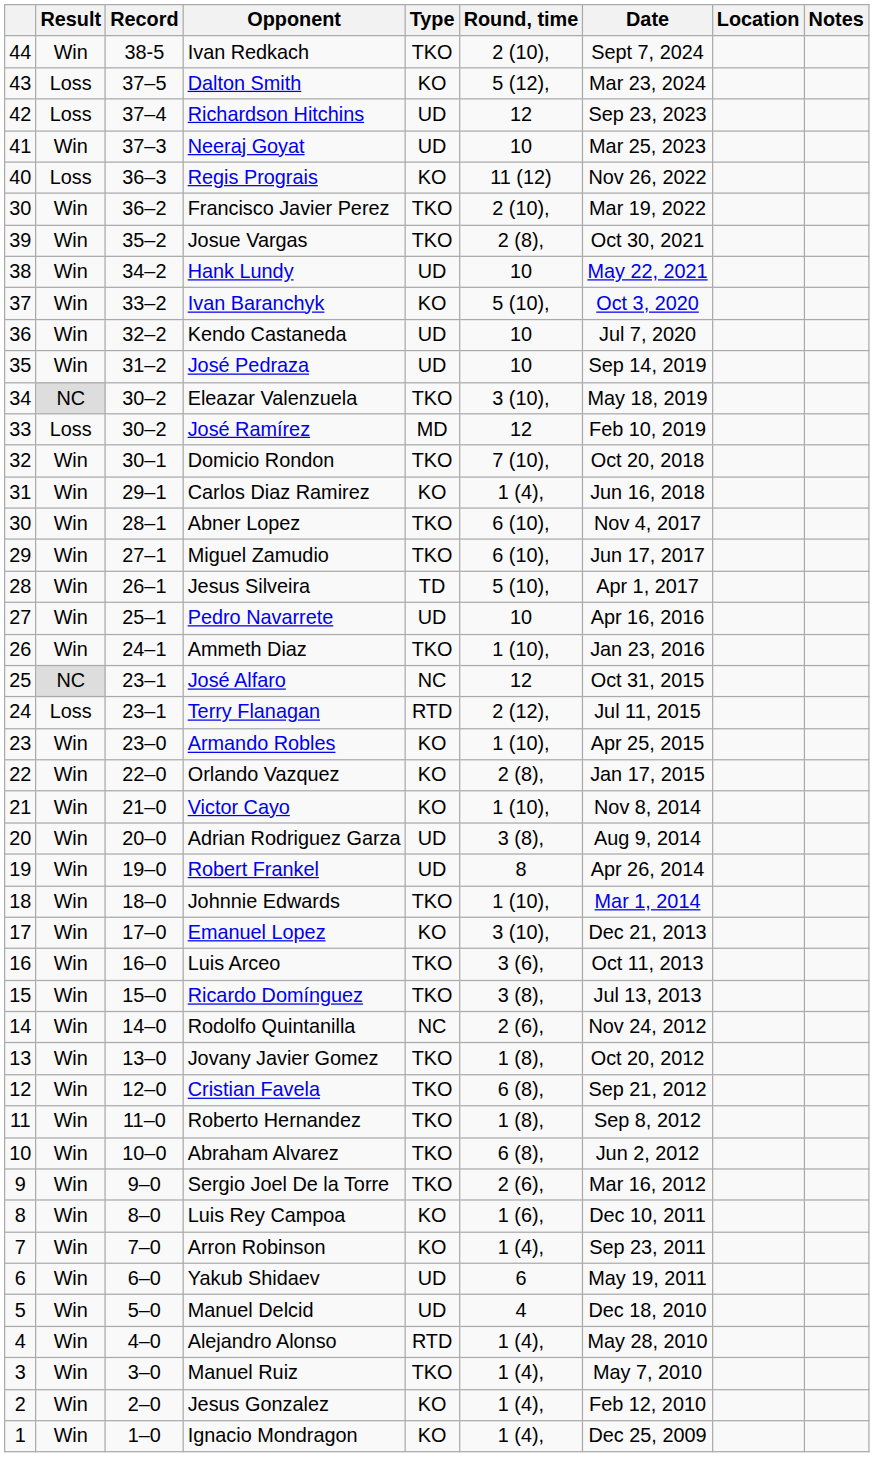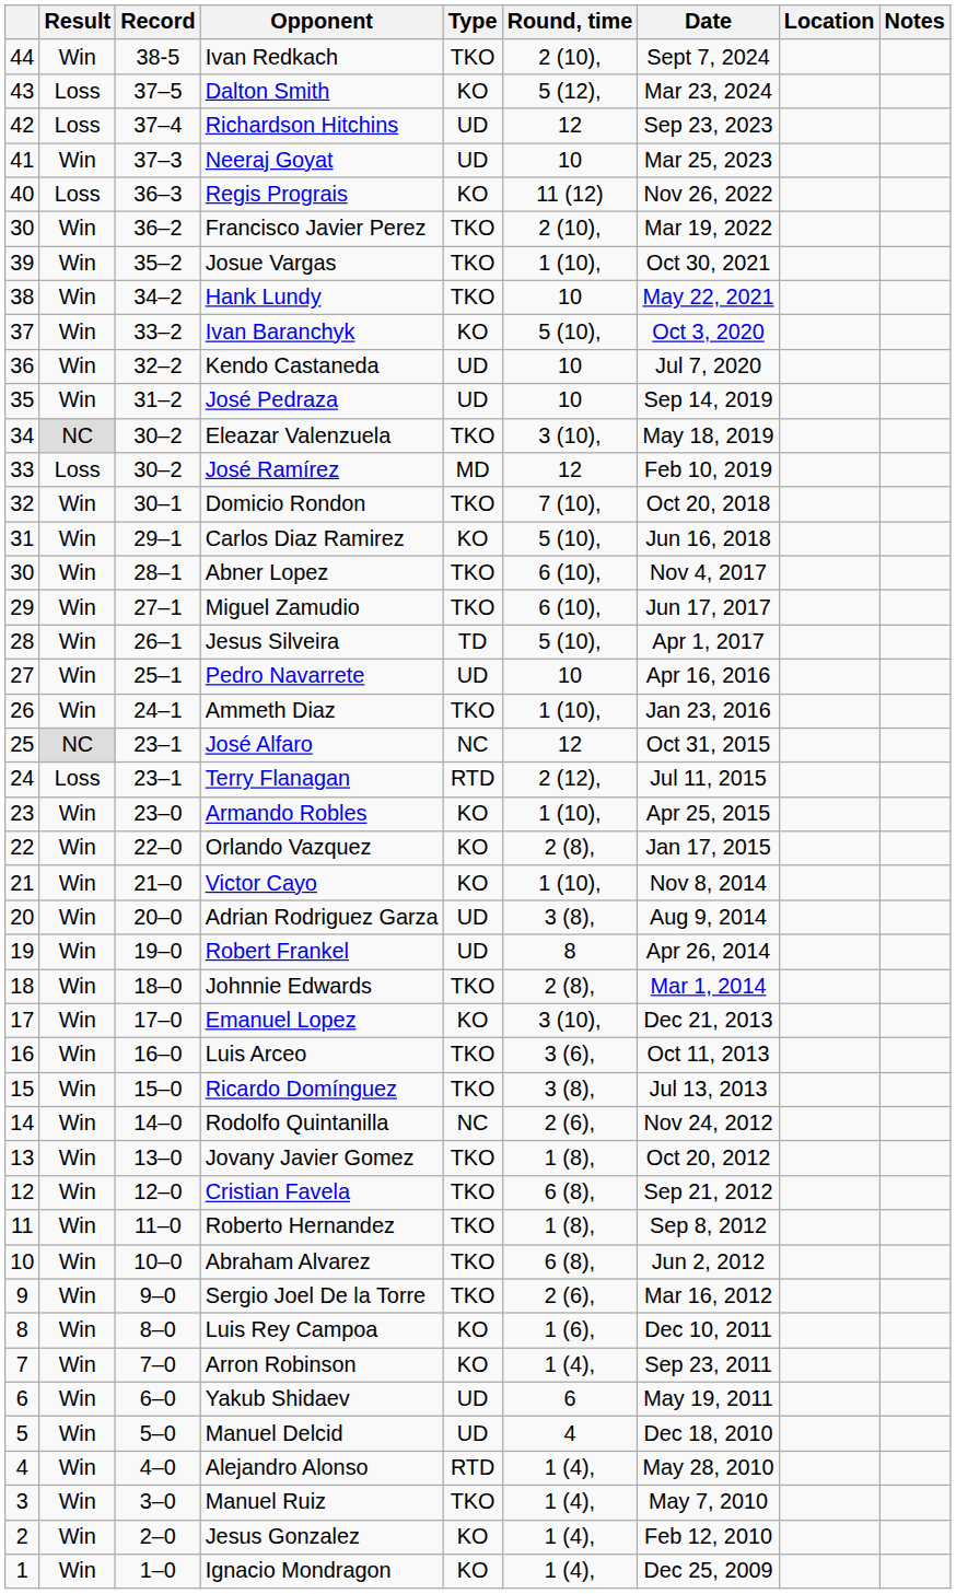Josue Vargas | Round, time: 2 (8), -> 1 (10),
Hank Lundy | Type: UD -> TKO
Carlos Diaz Ramirez | Round, time: 1 (4), -> 5 (10),
Johnnie Edwards | Round, time: 1 (10), -> 2 (8),
